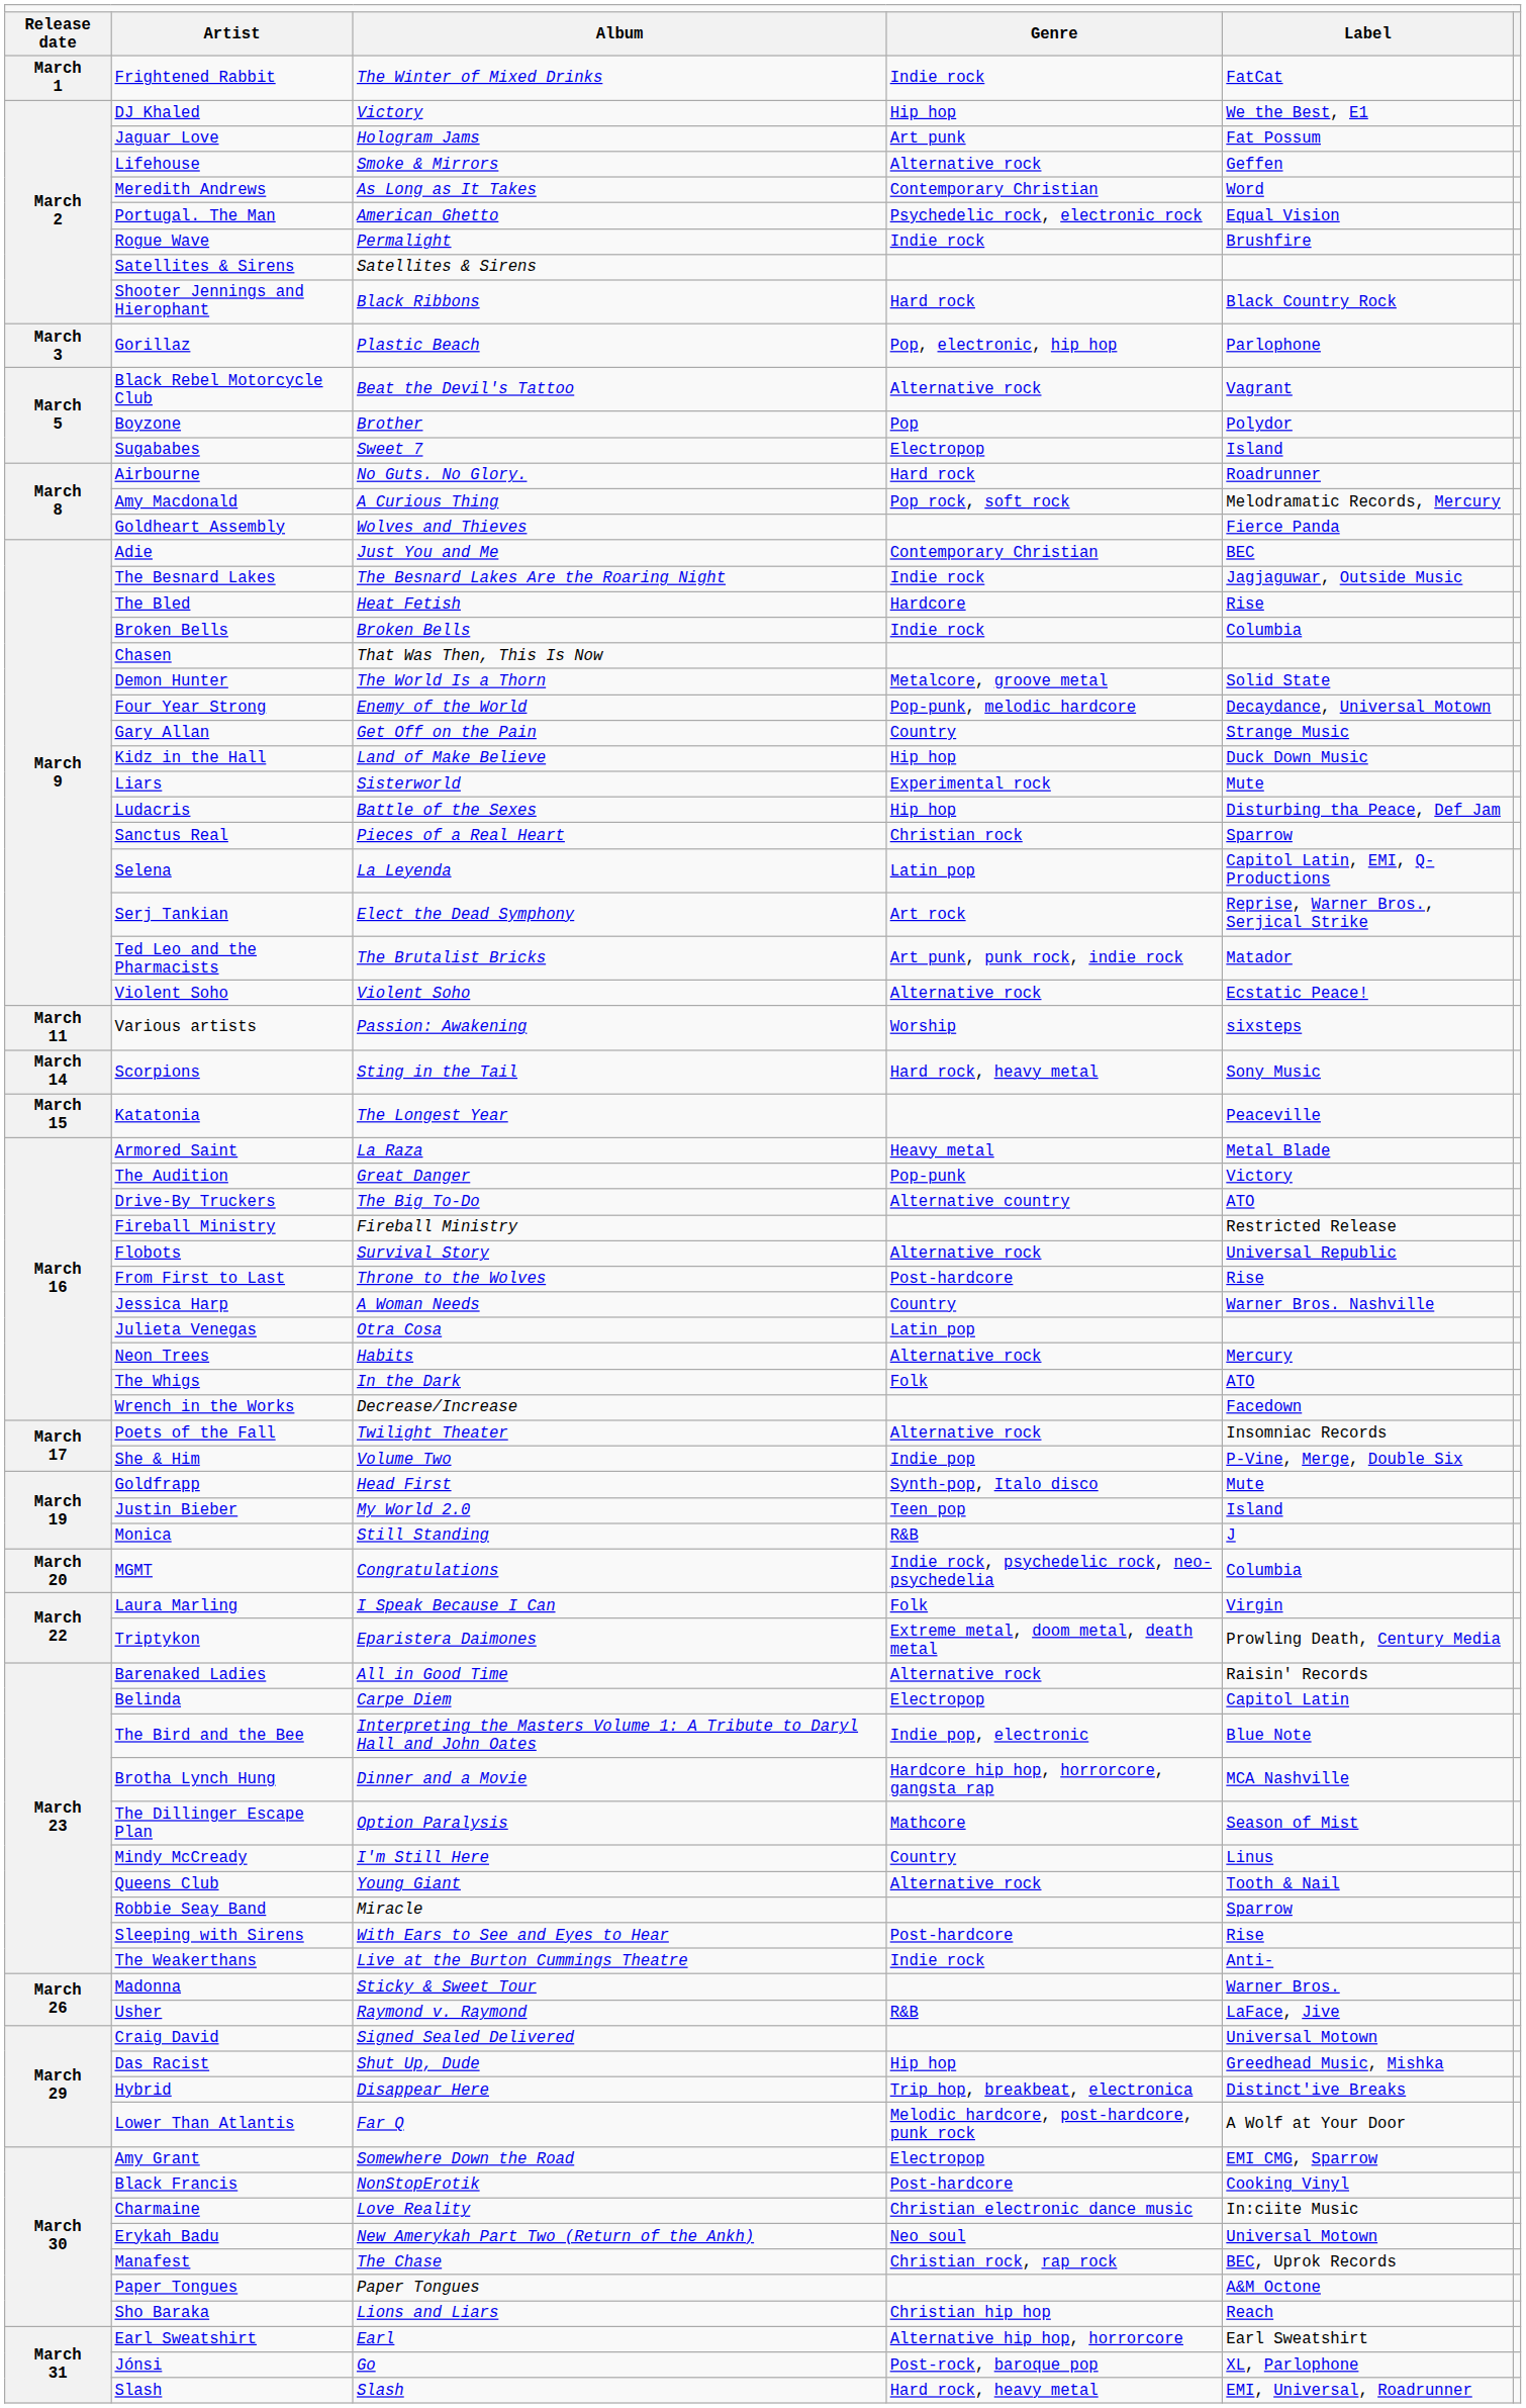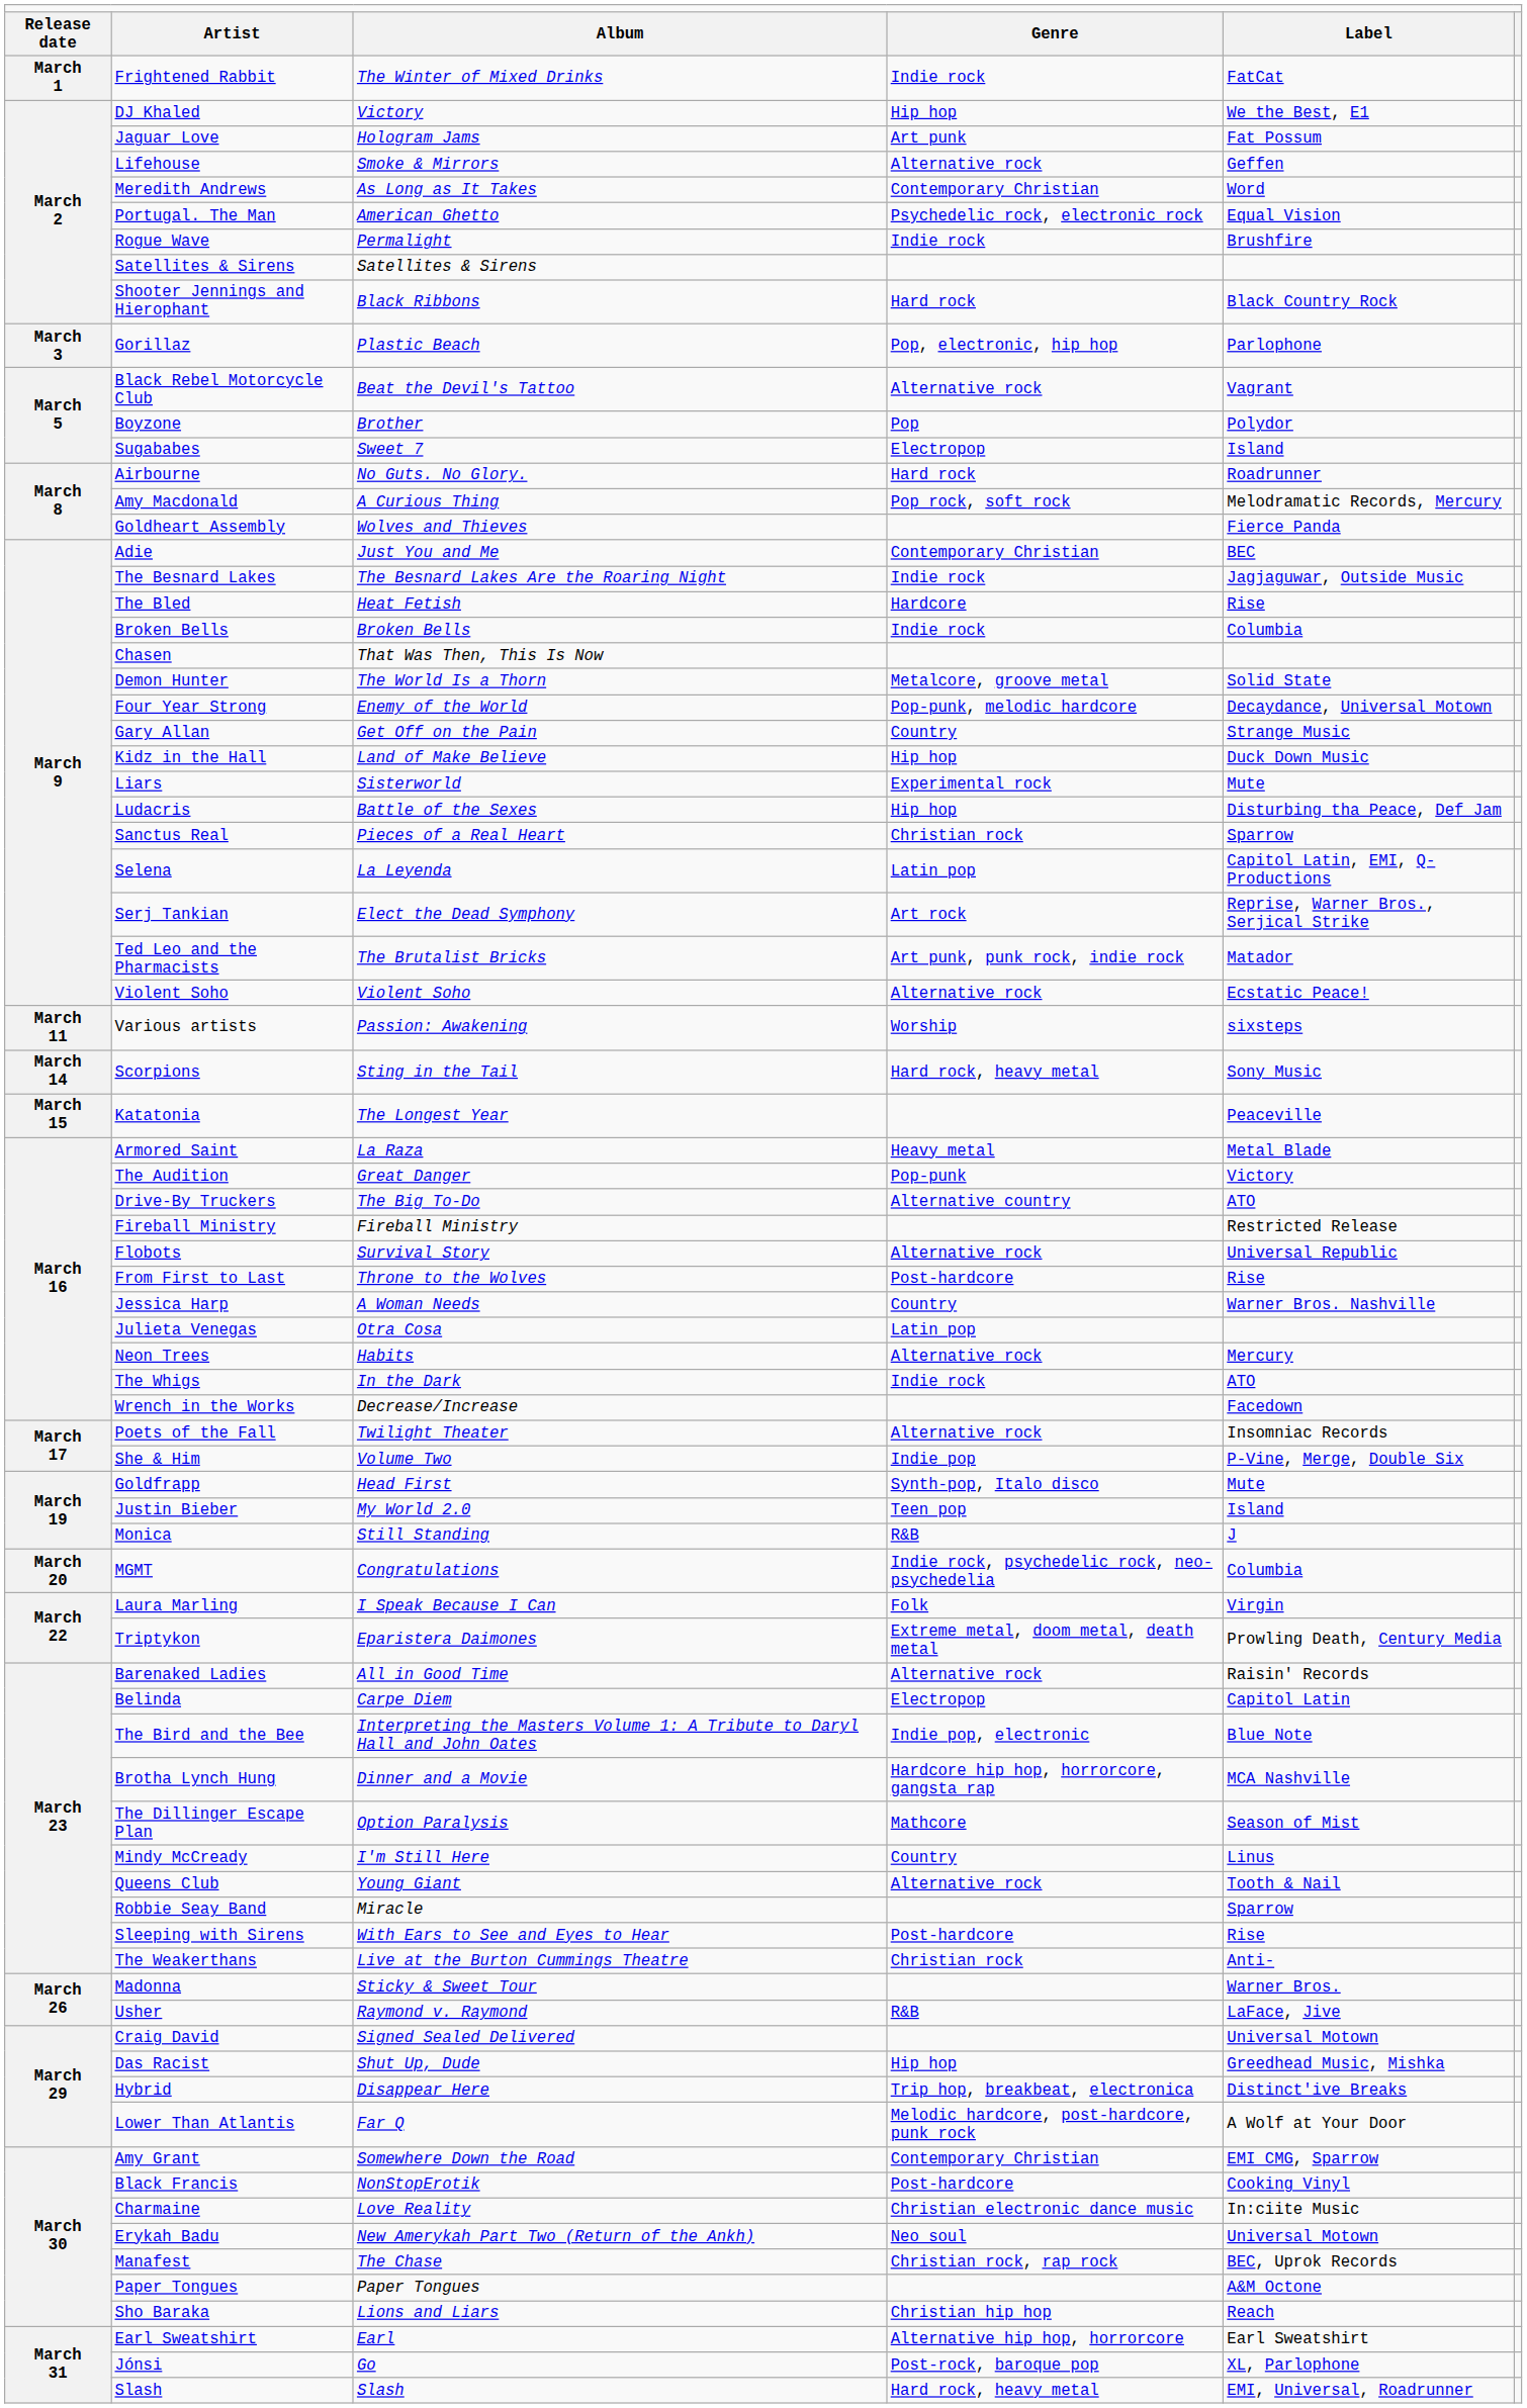The Whigs | column 4: Folk -> Indie rock
The Weakerthans | column 4: Indie rock -> Christian rock
Amy Grant | column 4: Electropop -> Contemporary Christian
